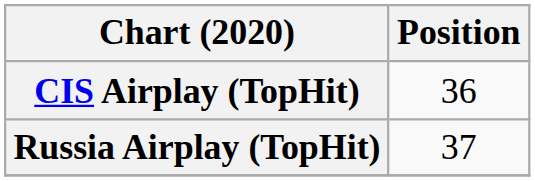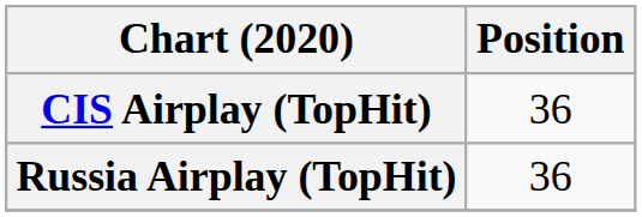Russia Airplay (TopHit) | Position: 37 -> 36
